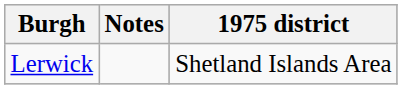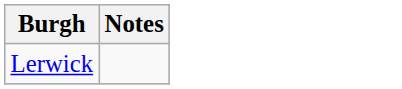- column: 1975 district | Shetland Islands Area
